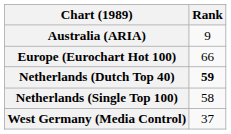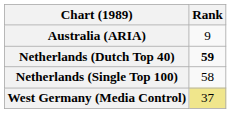- row: Europe (Eurochart Hot 100) | 66
West Germany (Media Control) | Rank: no background -> khaki background
